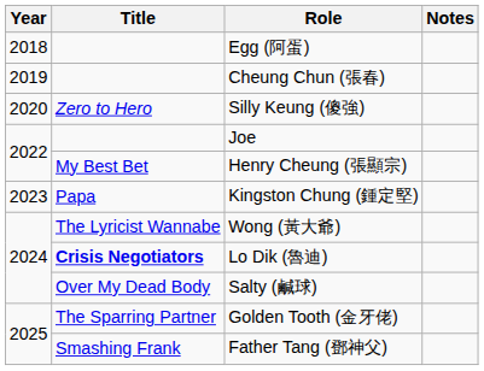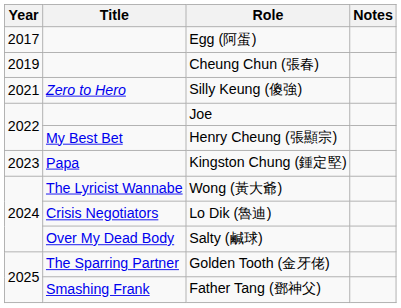Egg (阿蛋) | Year: 2018 -> 2017
Silly Keung (傻強) | Year: 2020 -> 2021
Lo Dik (魯迪) | Title: bold -> normal
